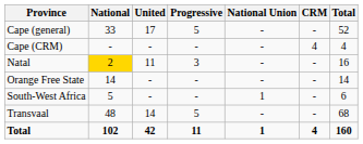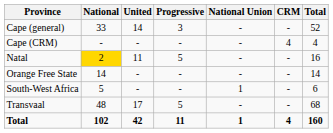Cape (general) | United: 17 -> 14
Cape (general) | Progressive: 5 -> 3
Natal | Progressive: 3 -> 5
Transvaal | United: 14 -> 17
